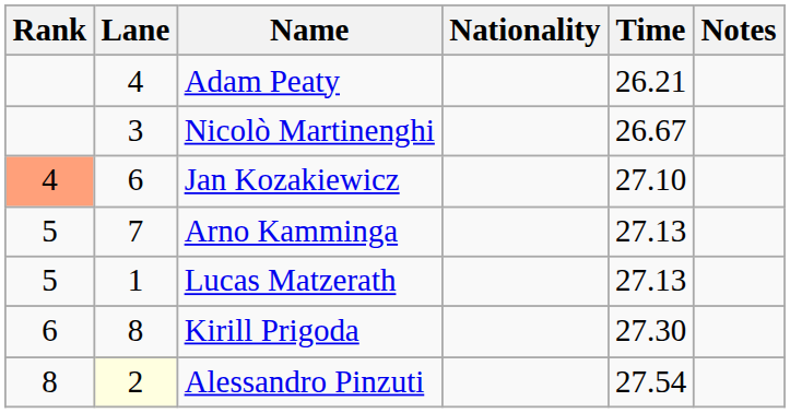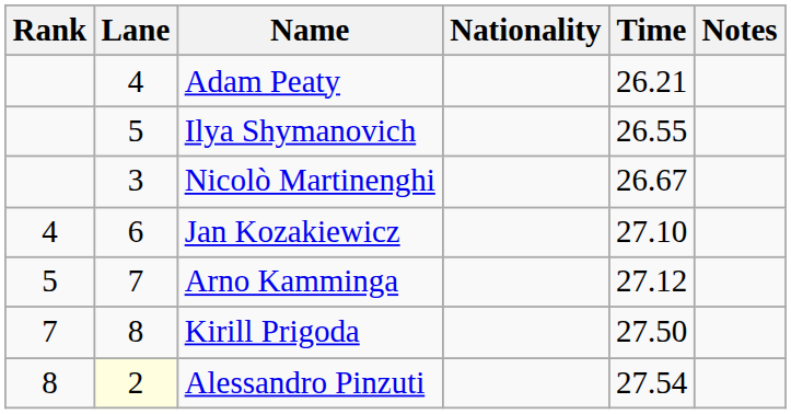+ row: 5 | Ilya Shymanovich | 26.55
Jan Kozakiewicz | Rank: lightsalmon background -> no background
Arno Kamminga | Time: 27.13 -> 27.12
- row: 5 | 1 | Lucas Matzerath | 27.13
Kirill Prigoda | Rank: 6 -> 7
Kirill Prigoda | Time: 27.30 -> 27.50
